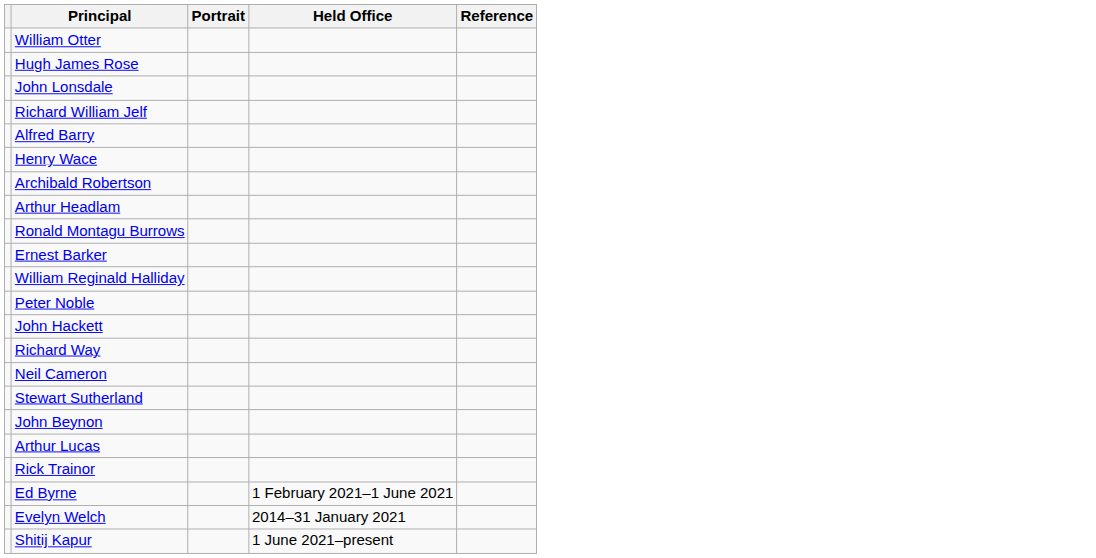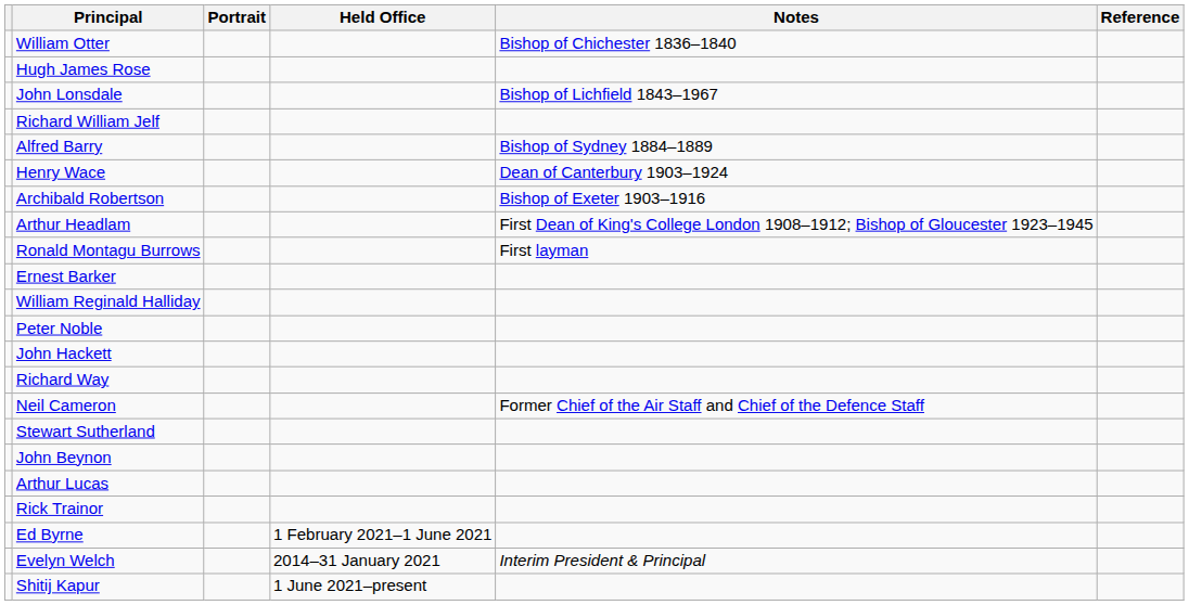+ column: Notes | Bishop of Chichester 1836–1840 | Bishop of Lichfield 1843–1967 | Bishop of Sydney 1884–1889 | Dean of Canterbury 1903–1924 | Bishop of Exeter 1903–1916 | First Dean of King's College London 1908–1912; Bishop of Gloucester 1923–1945 | First layman | Former Chief of the Air Staff and Chief of the Defence Staff | Interim President & Principal
